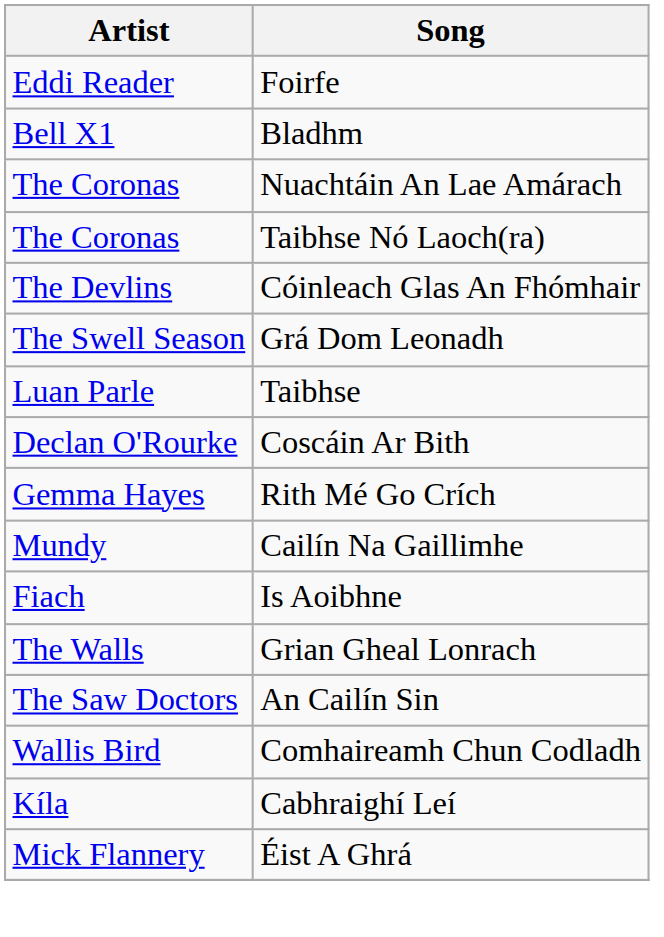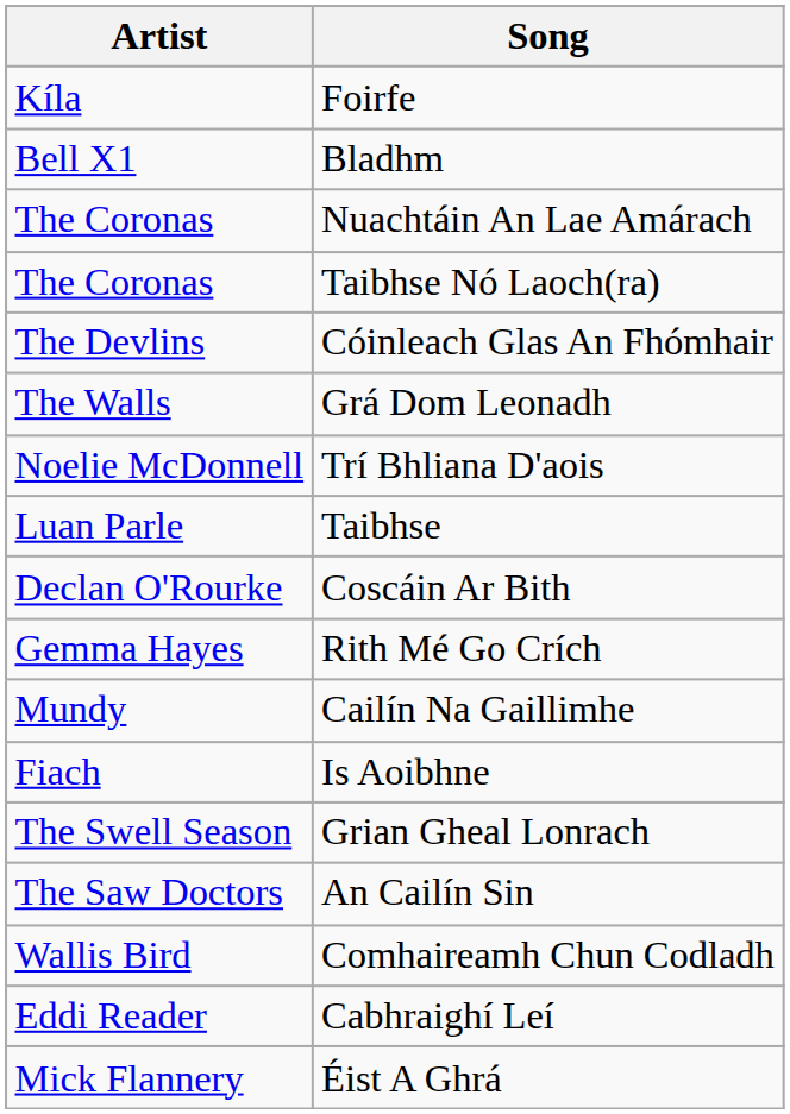Foirfe | Artist: Eddi Reader -> Kíla
Grá Dom Leonadh | Artist: The Swell Season -> The Walls
+ row: Noelie McDonnell | Trí Bhliana D'aois
Grian Gheal Lonrach | Artist: The Walls -> The Swell Season
Cabhraighí Leí | Artist: Kíla -> Eddi Reader
